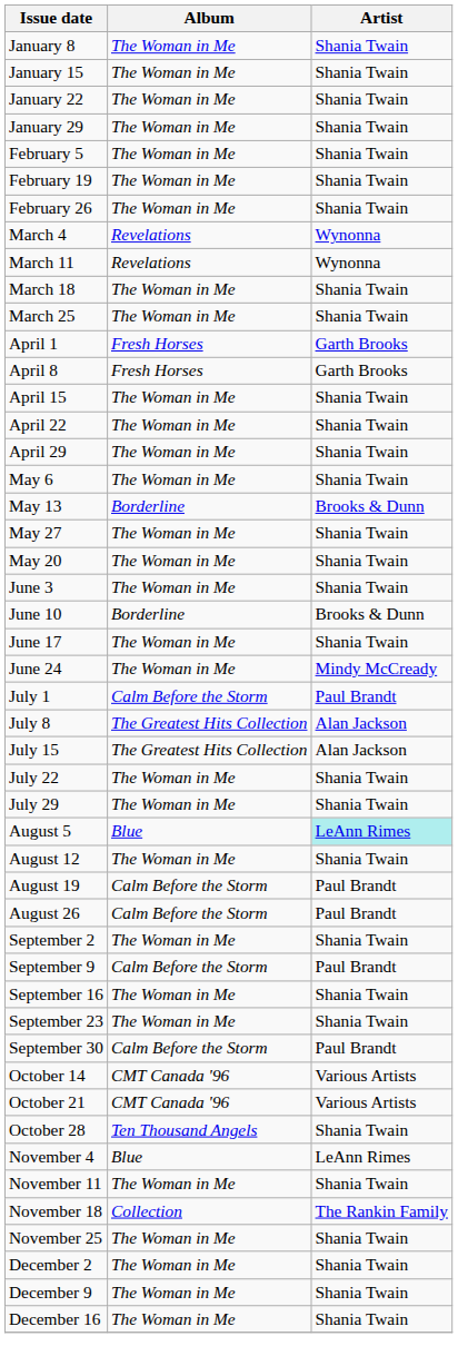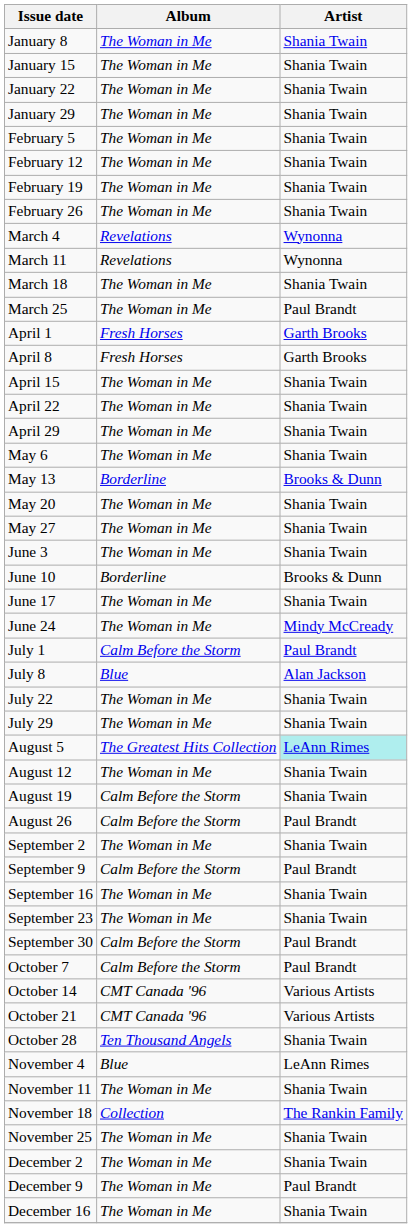+ row: February 12 | The Woman in Me | Shania Twain
March 25 | Artist: Shania Twain -> Paul Brandt
rows swapped: May 20 <-> May 27
July 8 | Album: The Greatest Hits Collection -> Blue
- row: July 15 | The Greatest Hits Collection | Alan Jackson
August 5 | Album: Blue -> The Greatest Hits Collection
August 19 | Artist: Paul Brandt -> Shania Twain
+ row: October 7 | Calm Before the Storm | Paul Brandt
December 9 | Artist: Shania Twain -> Paul Brandt
